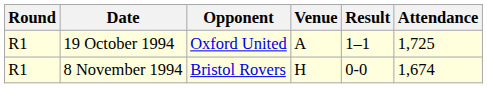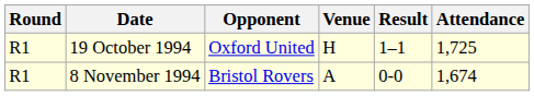19 October 1994 | Venue: A -> H
8 November 1994 | Venue: H -> A
